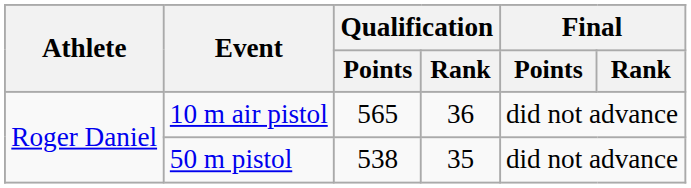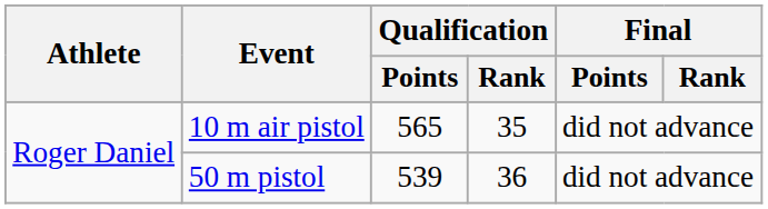10 m air pistol | Qualification / Rank: 36 -> 35
50 m pistol | Qualification / Points: 538 -> 539
50 m pistol | Qualification / Rank: 35 -> 36
